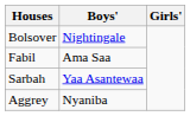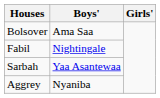Bolsover | Boys': Nightingale -> Ama Saa
Fabil | Boys': Ama Saa -> Nightingale
